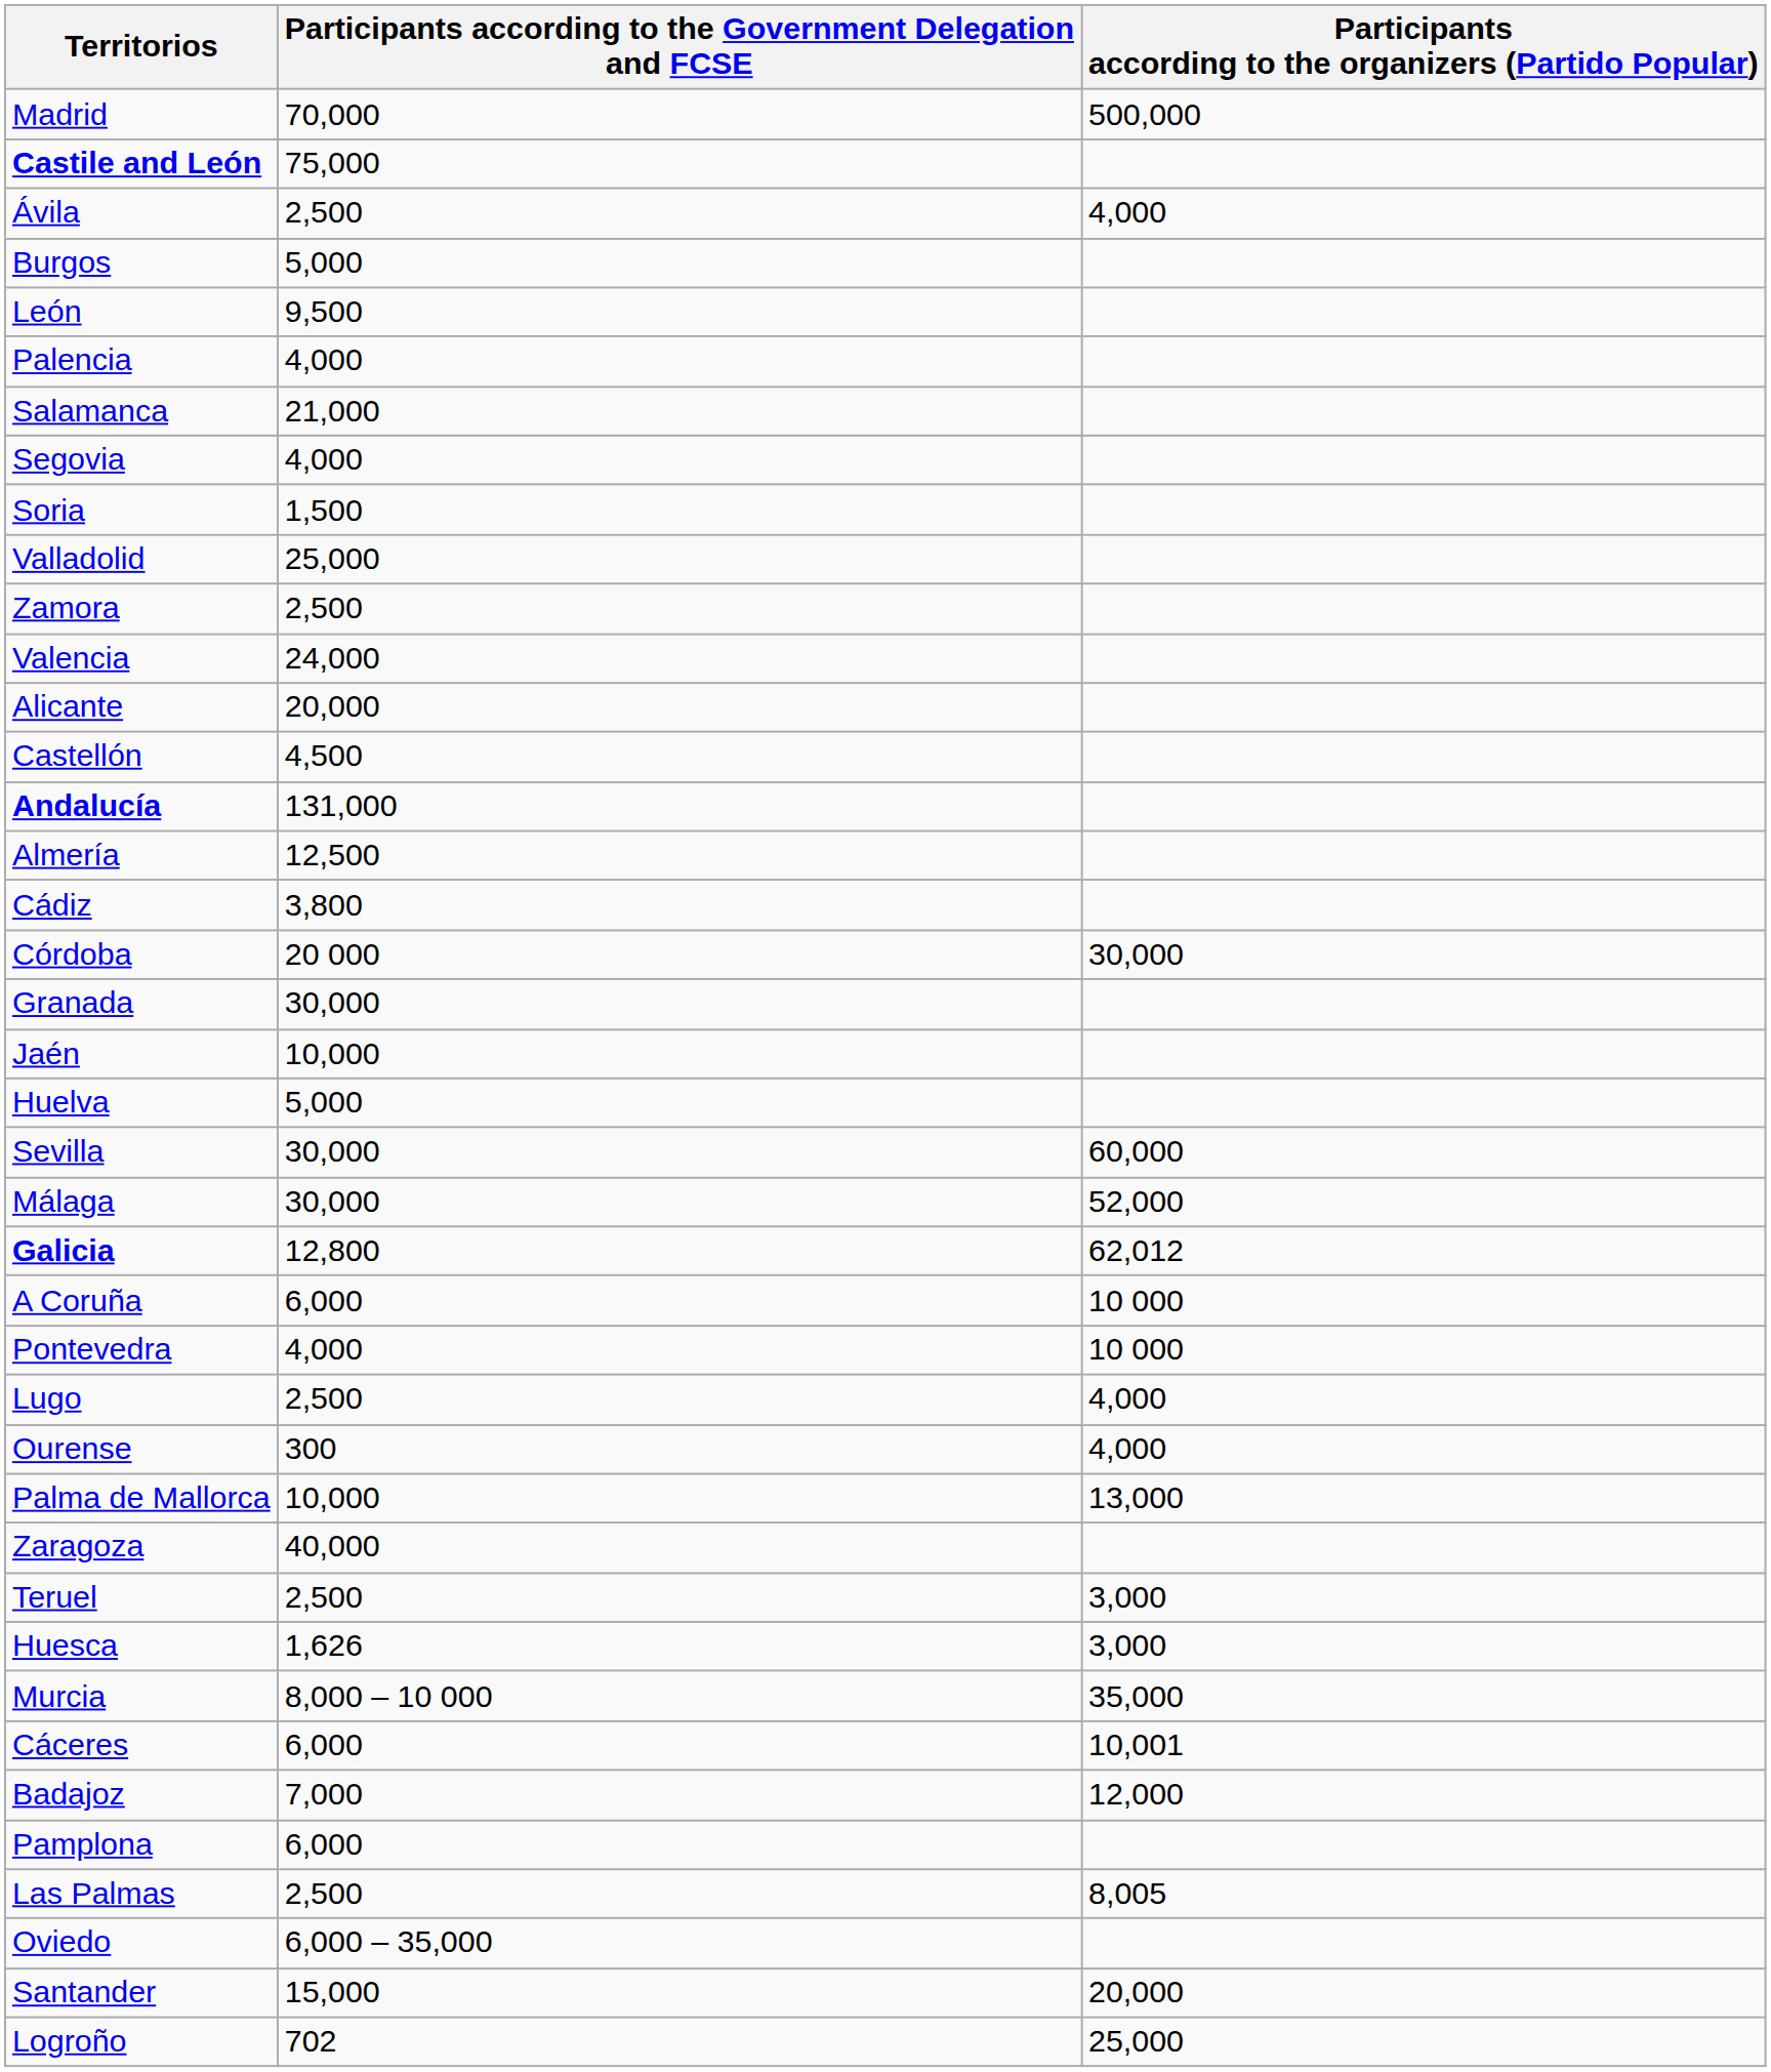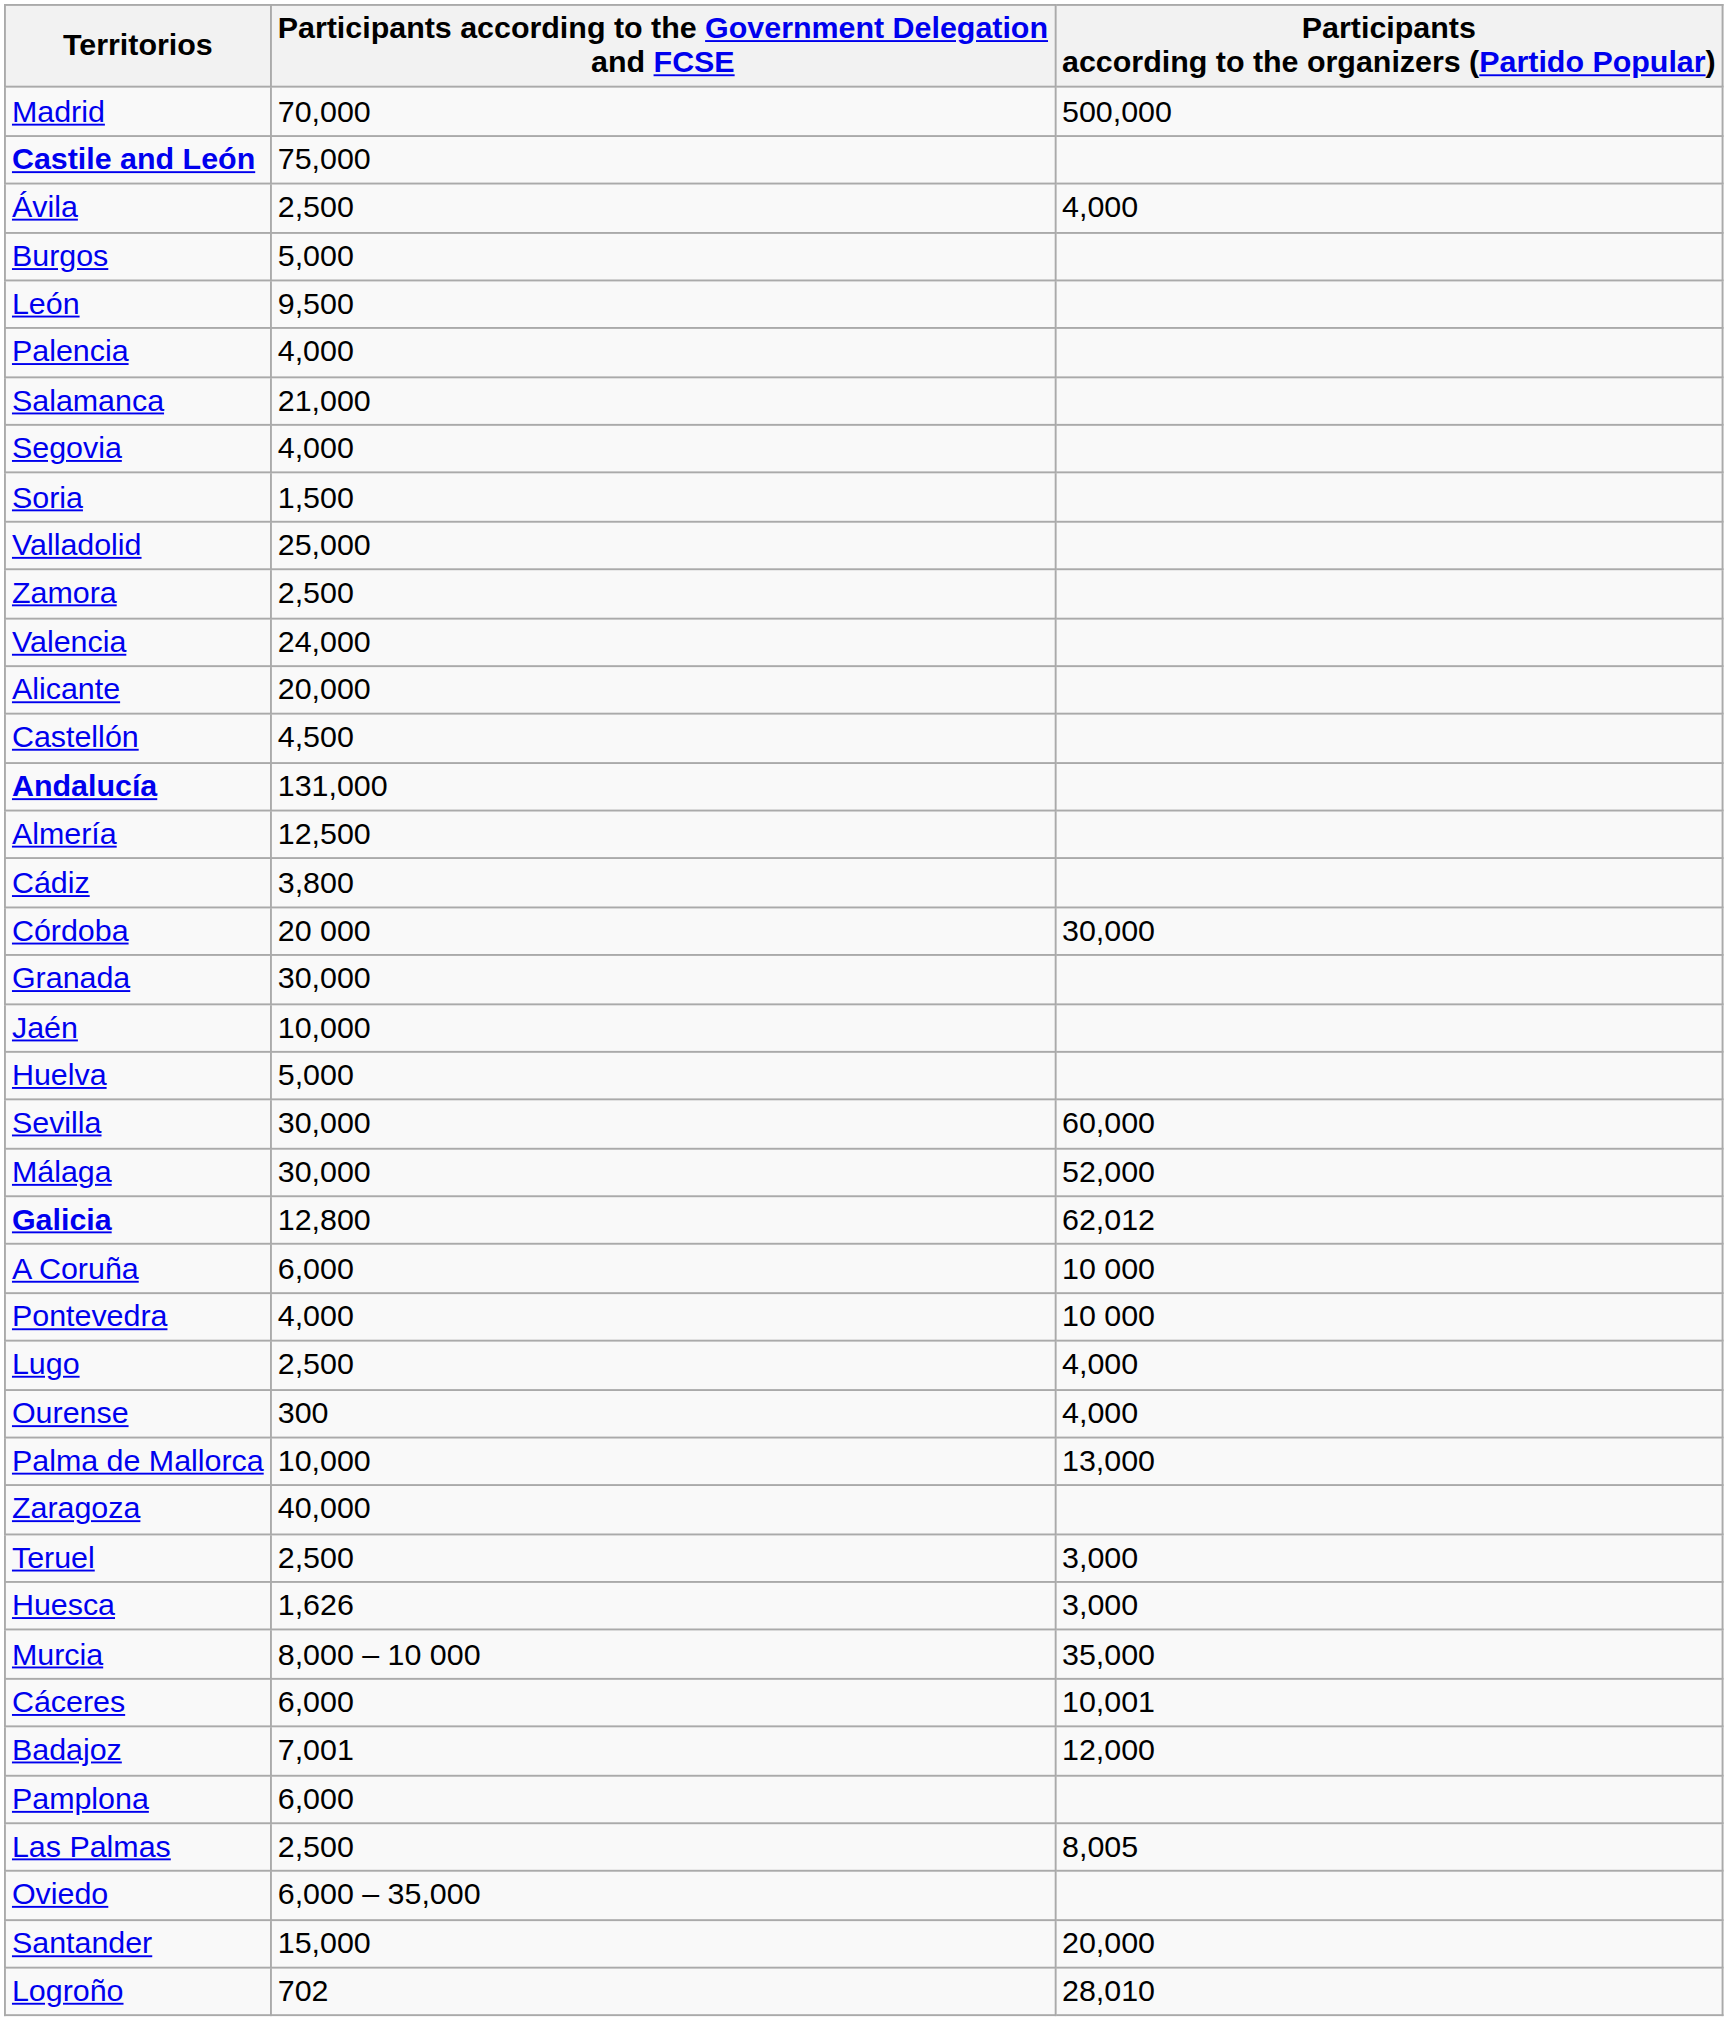Badajoz | Participants according to the Government Delegation and FCSE: 7,000 -> 7,001
Logroño | Participants according to the organizers (Partido Popular): 25,000 -> 28,010
